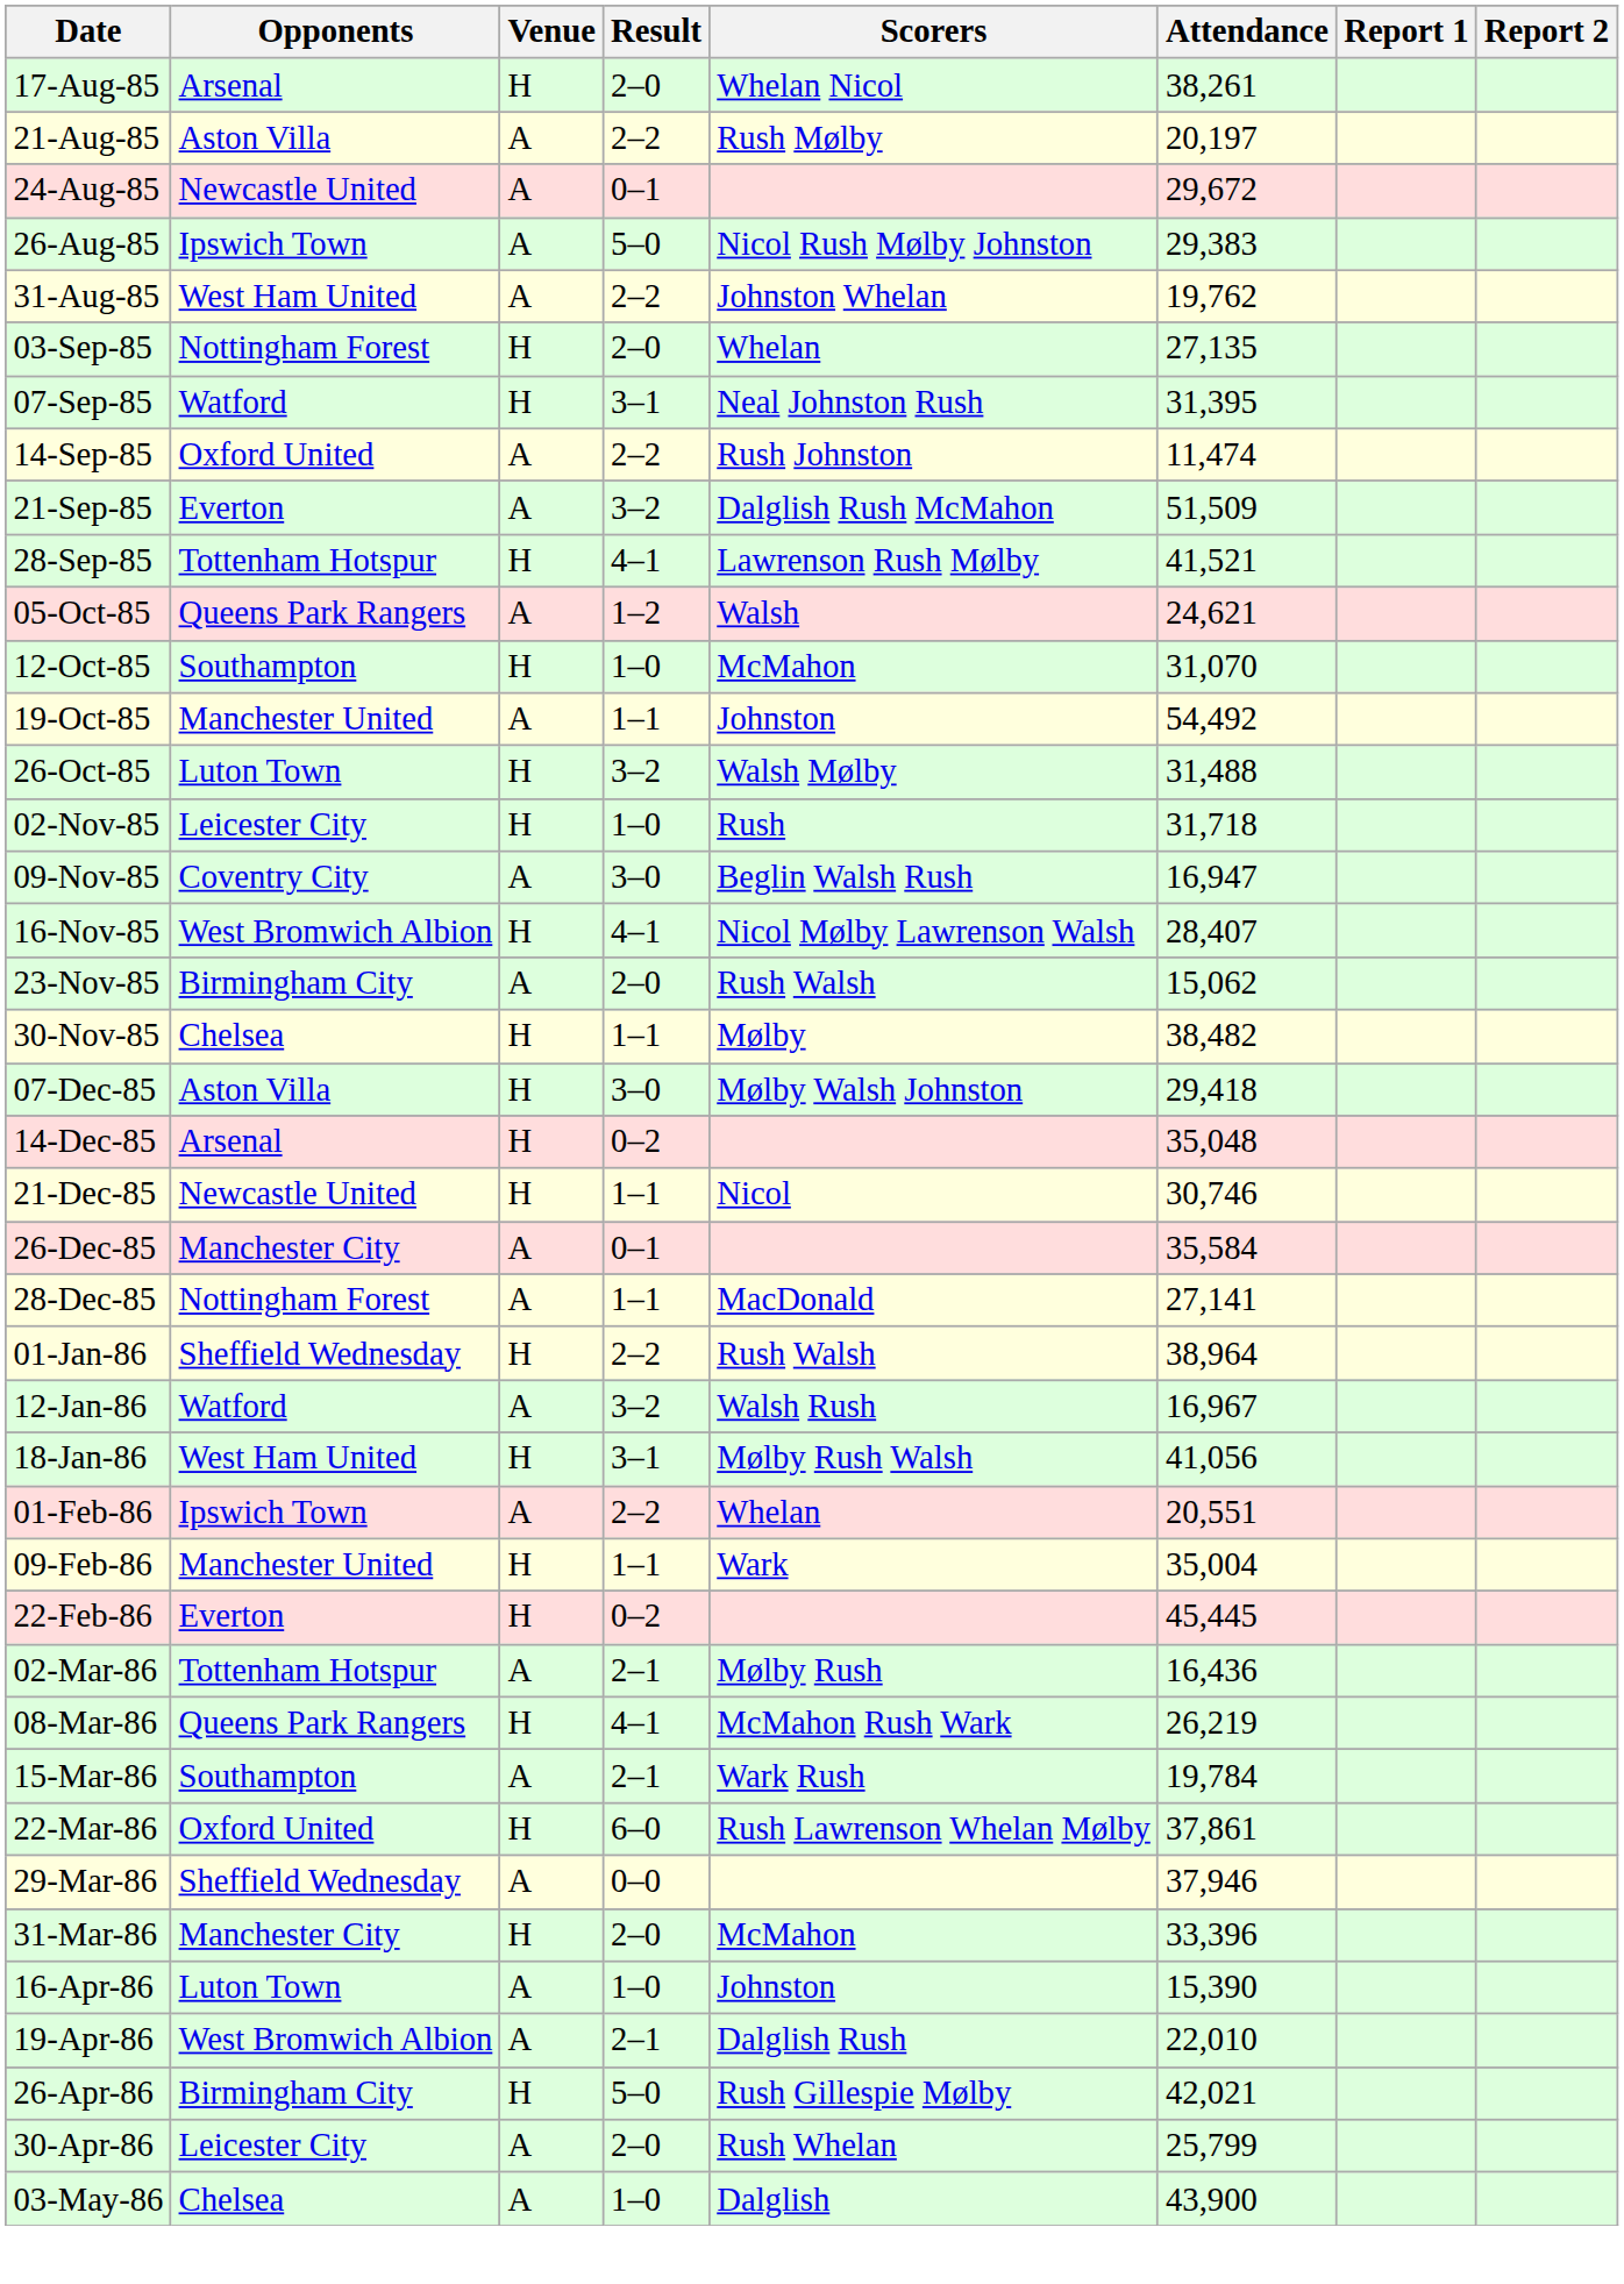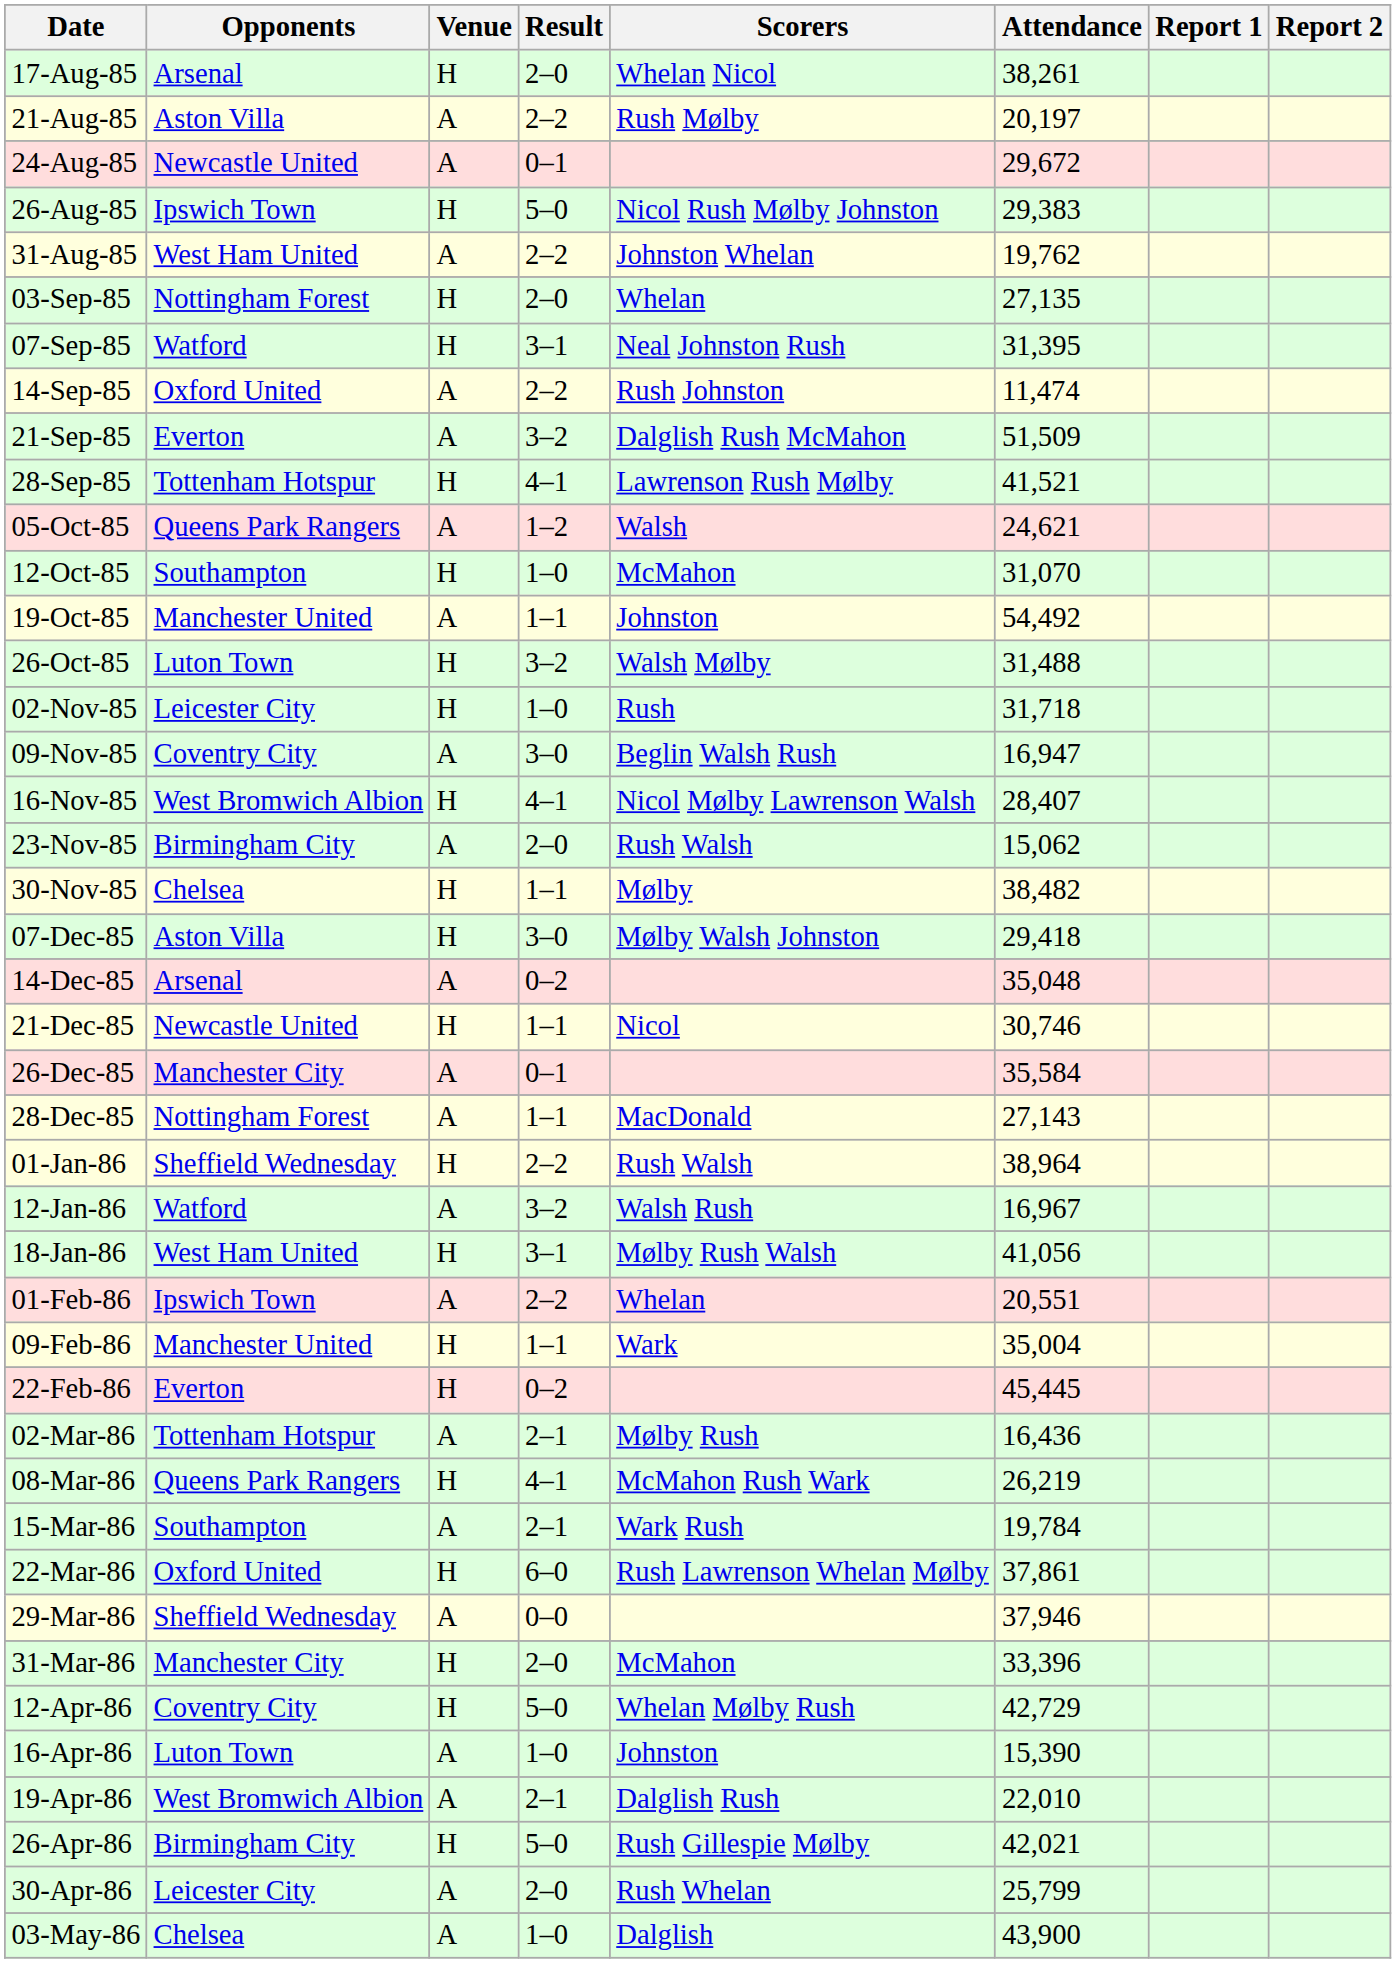26-Aug-85 | Venue: A -> H
14-Dec-85 | Venue: H -> A
28-Dec-85 | Attendance: 27,141 -> 27,143
+ row: 12-Apr-86 | Coventry City | H | 5–0 | Whelan Mølby Rush | 42,729
